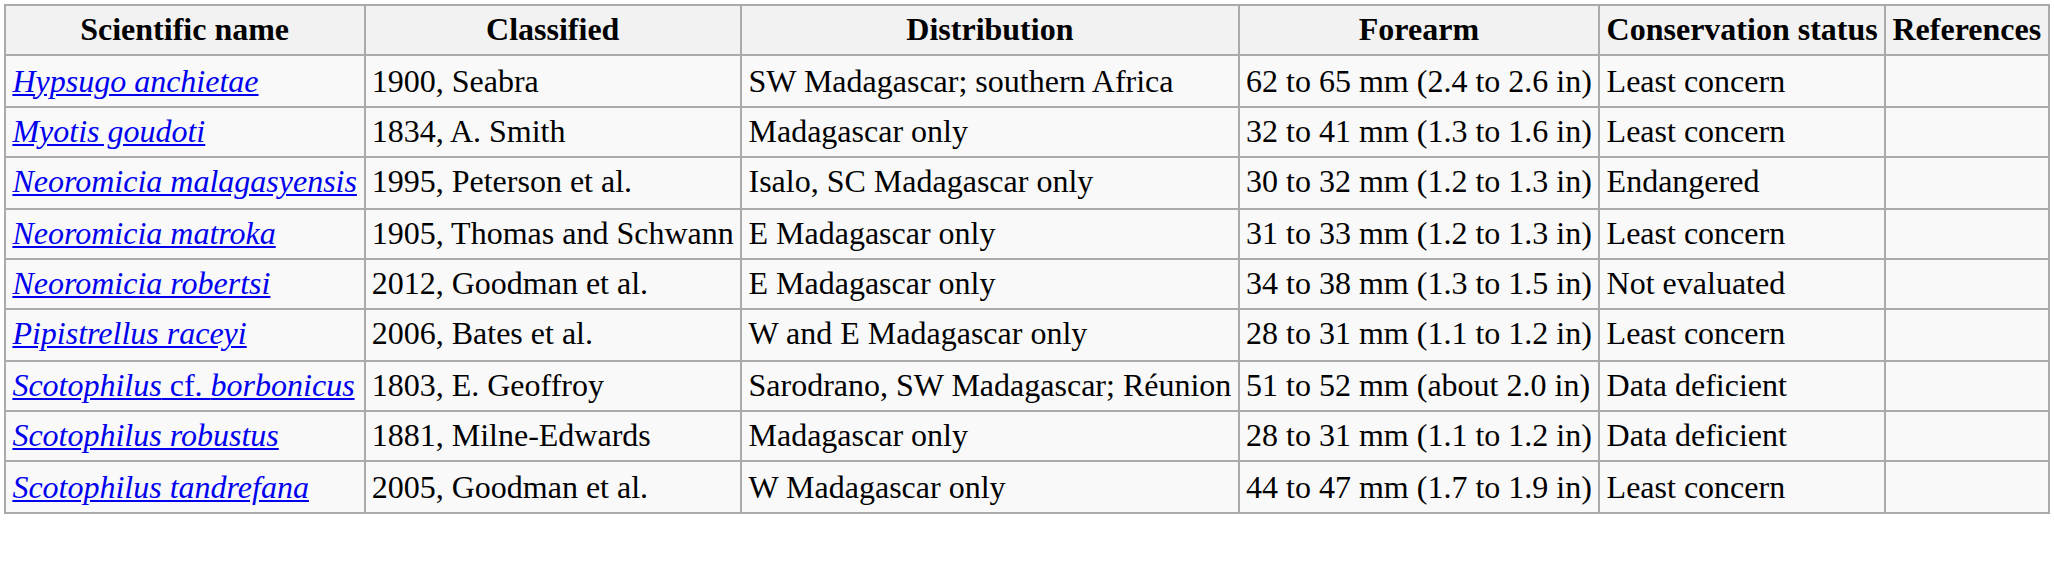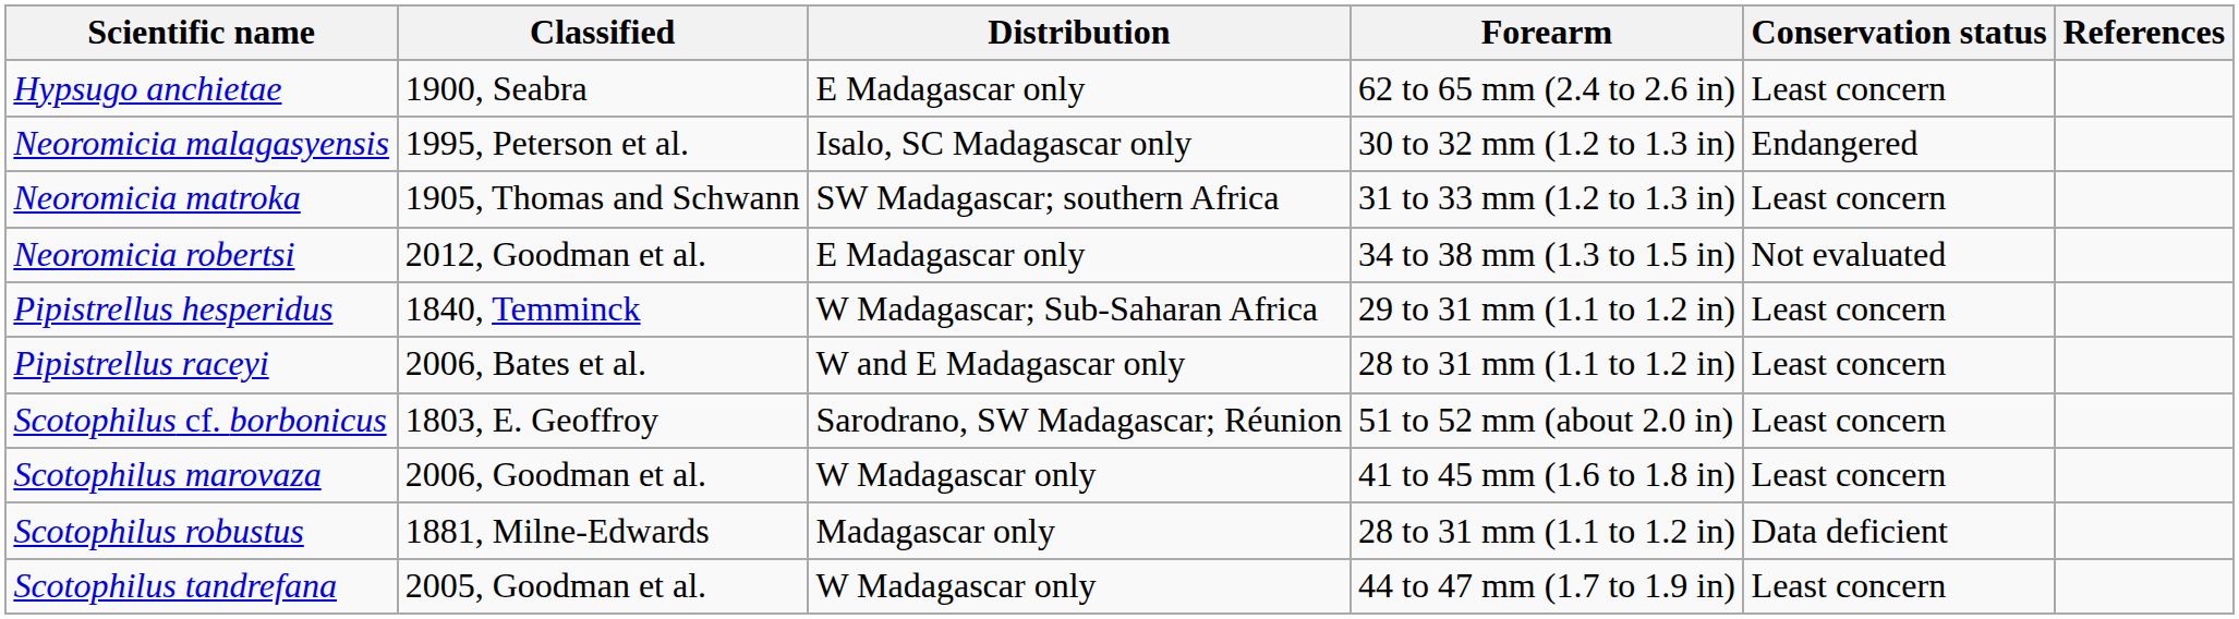Hypsugo anchietae | Distribution: SW Madagascar; southern Africa -> E Madagascar only
- row: Myotis goudoti | 1834, A. Smith | Madagascar only | 32 to 41 mm (1.3 to 1.6 in) | Least concern
Neoromicia matroka | Distribution: E Madagascar only -> SW Madagascar; southern Africa
+ row: Pipistrellus hesperidus | 1840, Temminck | W Madagascar; Sub-Saharan Africa | 29 to 31 mm (1.1 to 1.2 in) | Least concern
Scotophilus cf. borbonicus | Conservation status: Data deficient -> Least concern
+ row: Scotophilus marovaza | 2006, Goodman et al. | W Madagascar only | 41 to 45 mm (1.6 to 1.8 in) | Least concern
